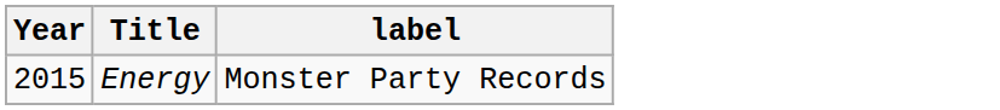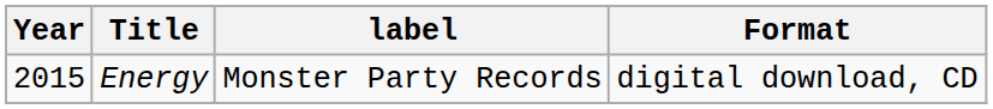+ column: Format | digital download, CD
